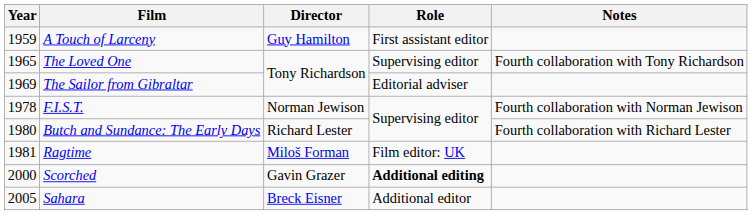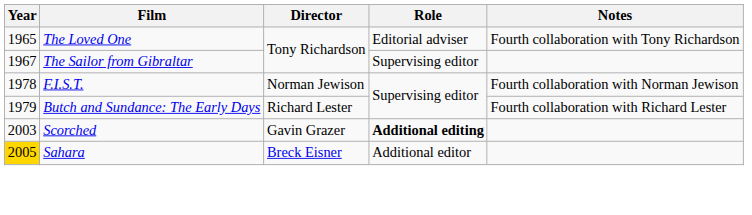- row: 1959 | A Touch of Larceny | Guy Hamilton | First assistant editor
The Loved One | Role: Supervising editor -> Editorial adviser
The Sailor from Gibraltar | Year: 1969 -> 1967
The Sailor from Gibraltar | Role: Editorial adviser -> Supervising editor
Butch and Sundance: The Early Days | Year: 1980 -> 1979
- row: 1981 | Ragtime | Miloš Forman | Film editor: UK
Scorched | Year: 2000 -> 2003
Sahara | Year: no background -> gold background
